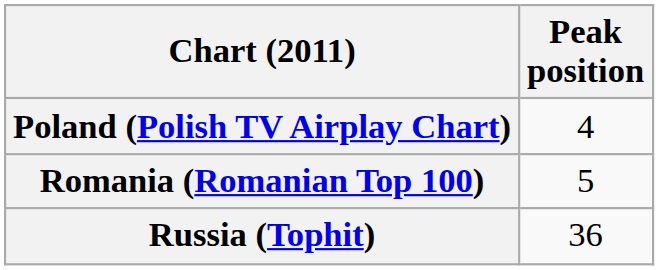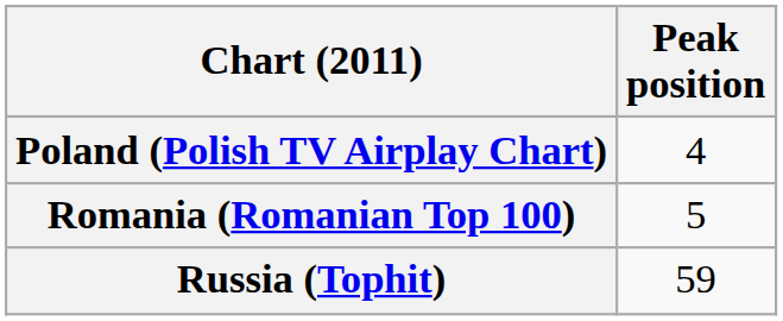Russia (Tophit) | Peak position: 36 -> 59
